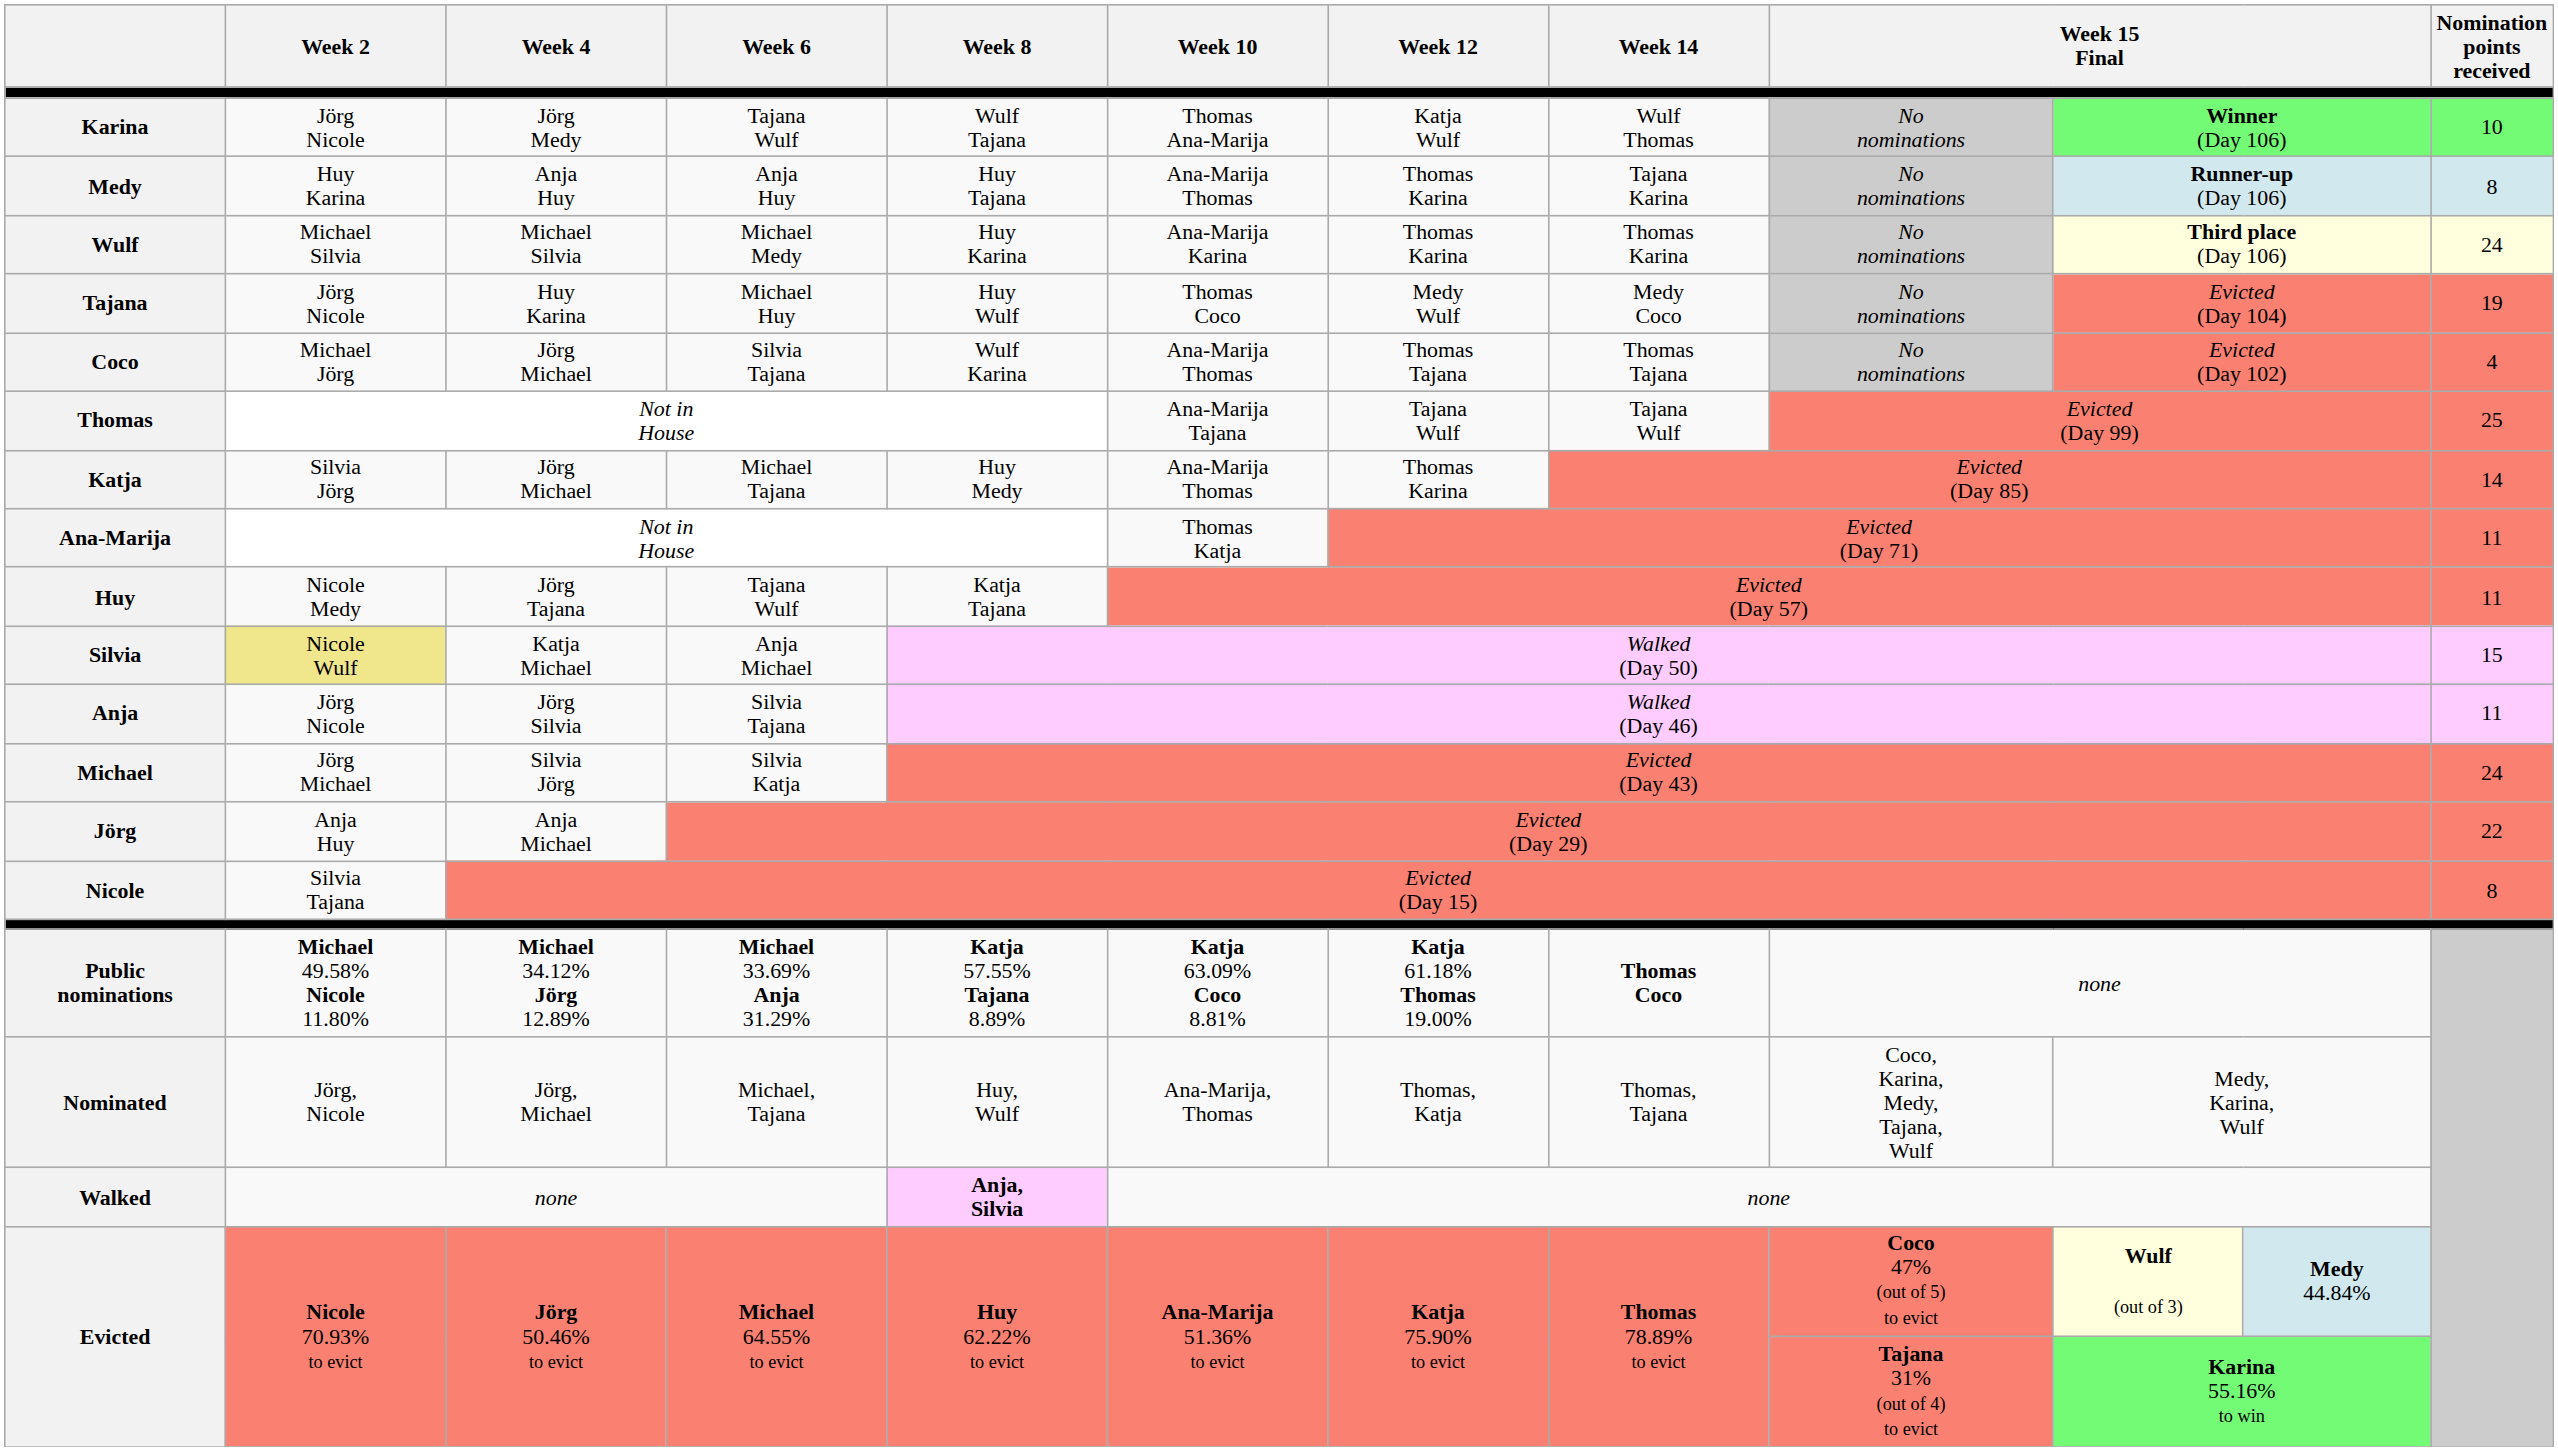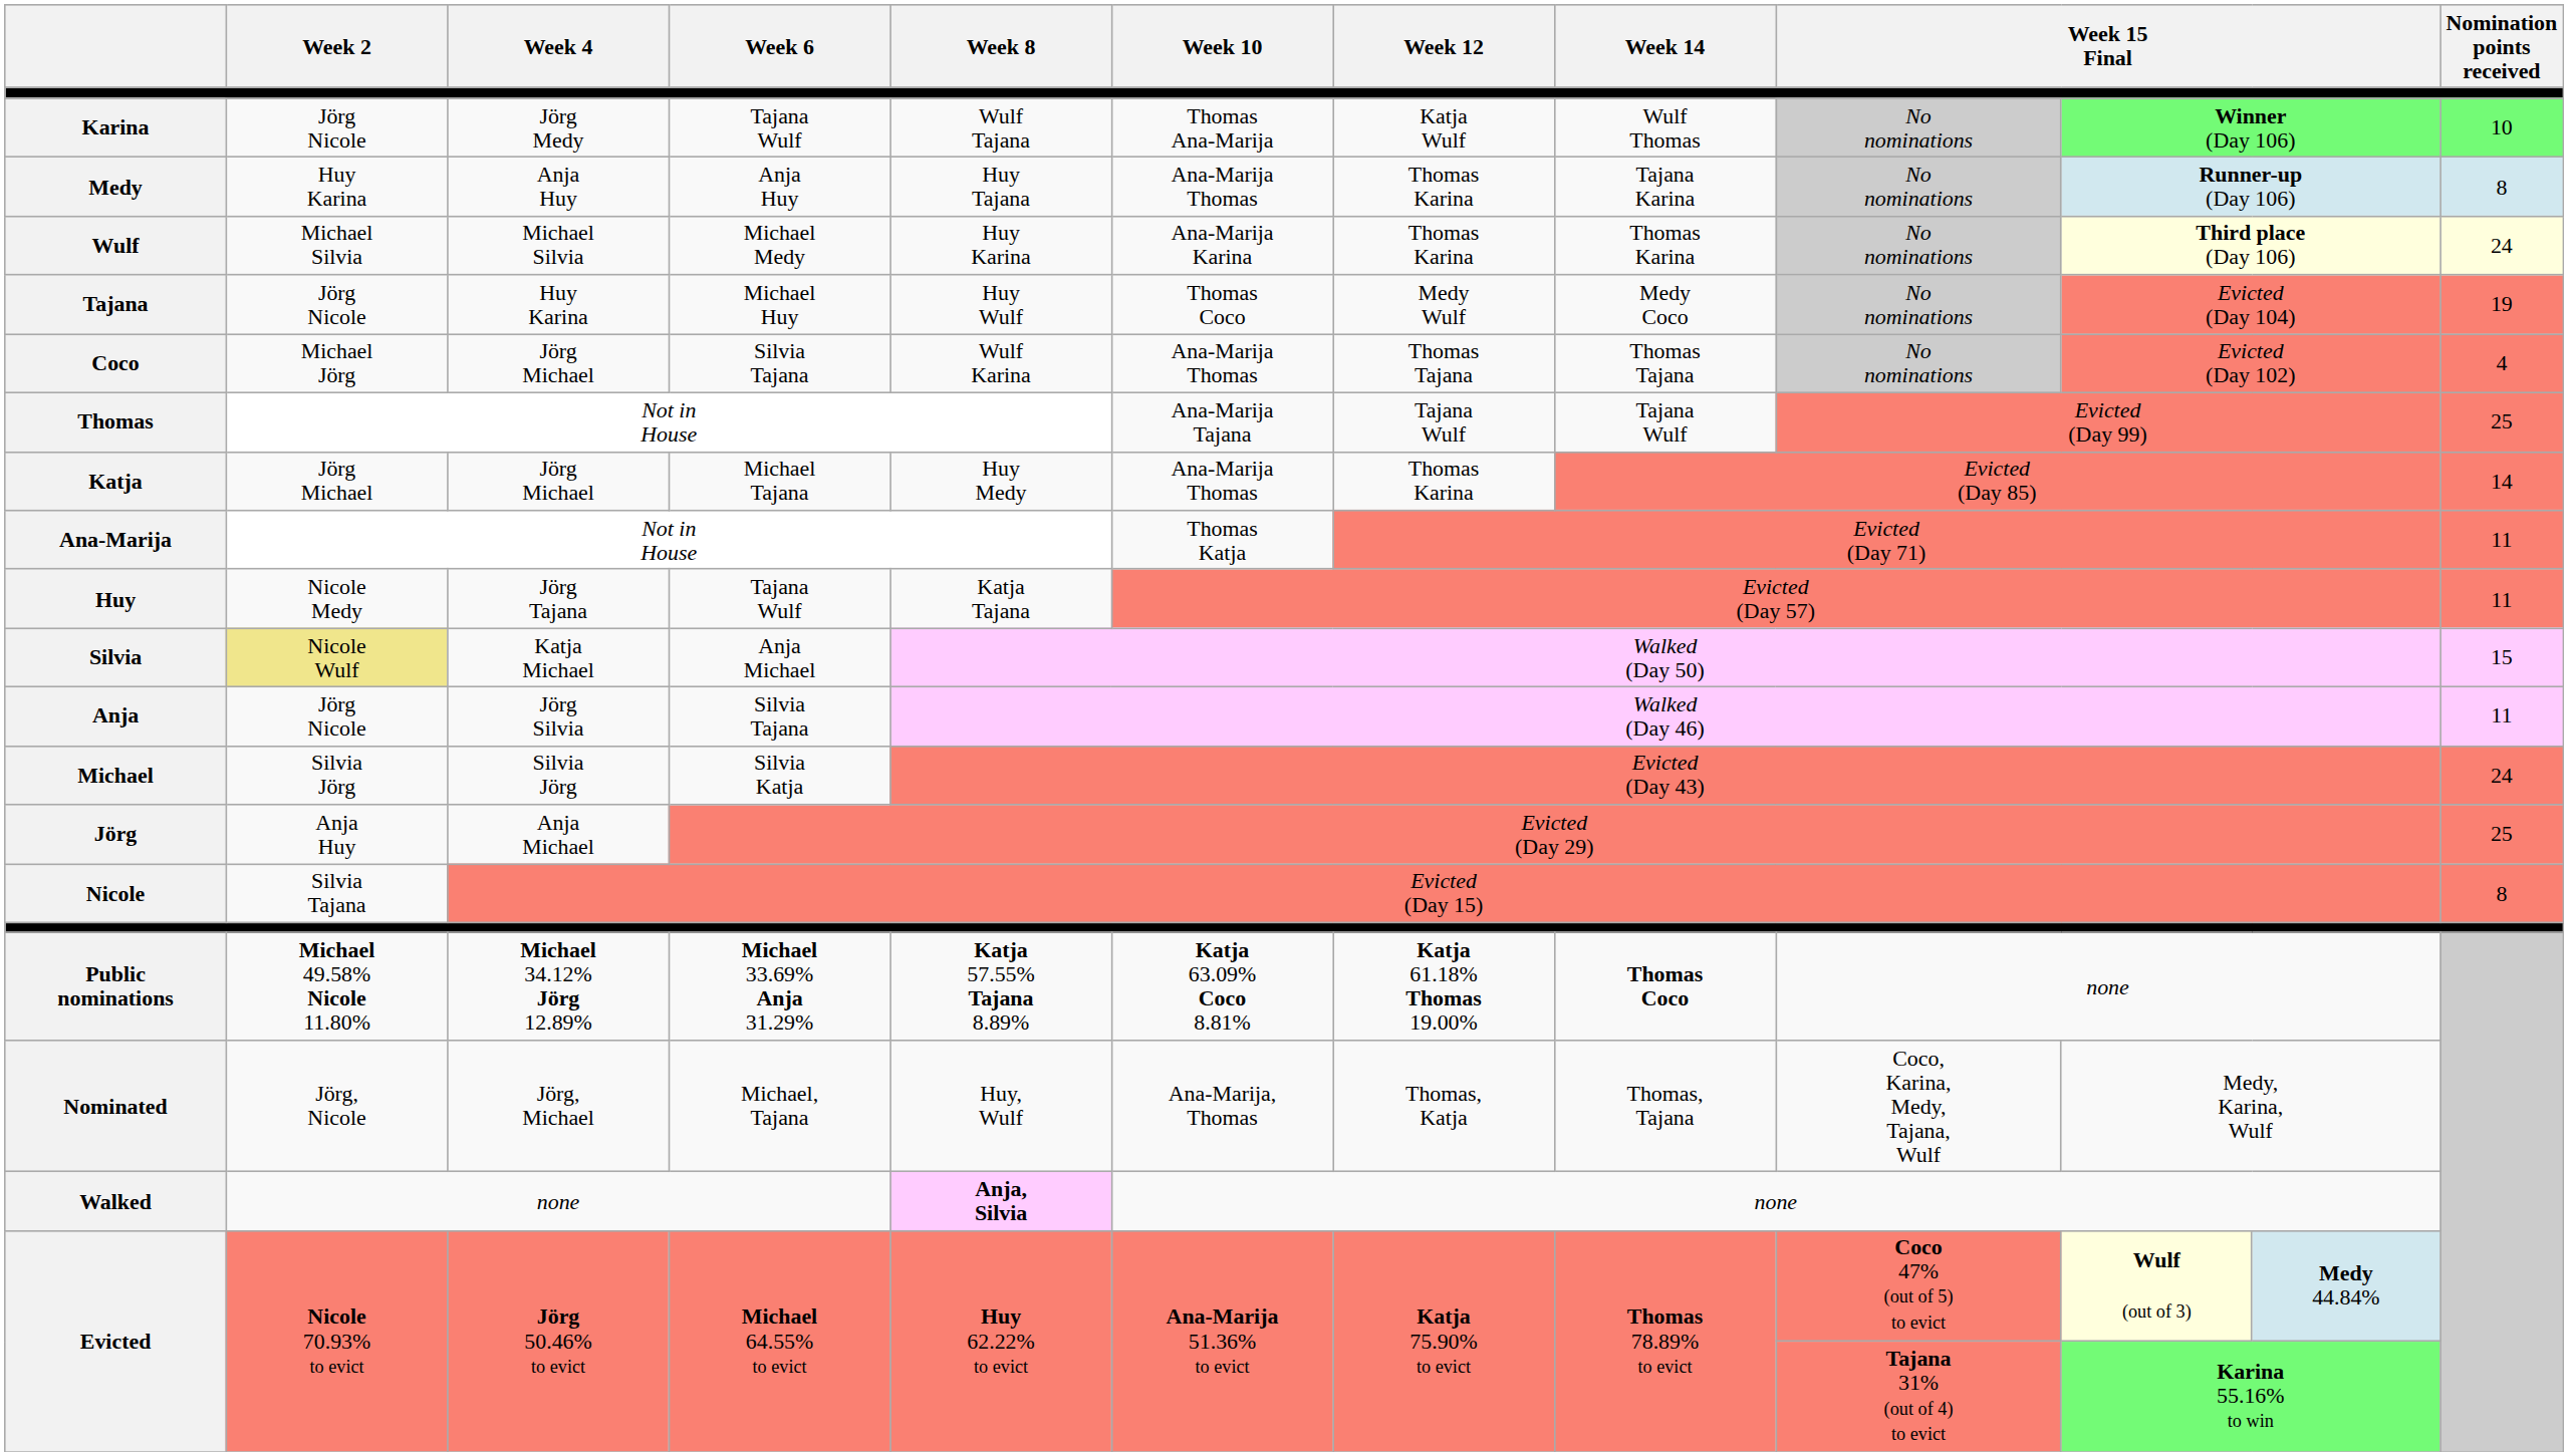Katja | Week 2: Silvia Jörg -> Jörg Michael
Michael | Week 2: Jörg Michael -> Silvia Jörg
Jörg | Nomination points received: 22 -> 25
